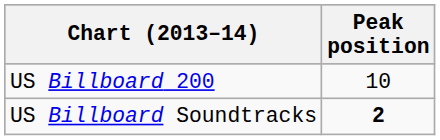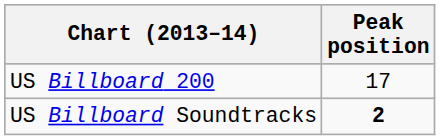US Billboard 200 | Peak position: 10 -> 17
